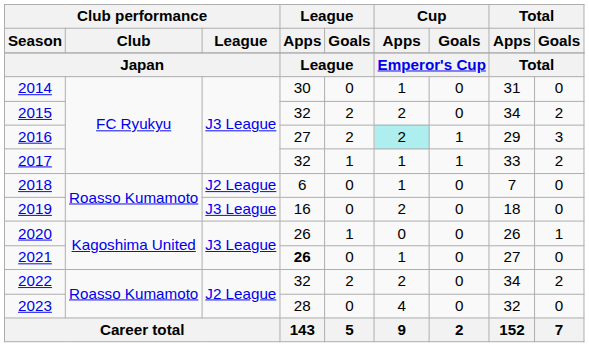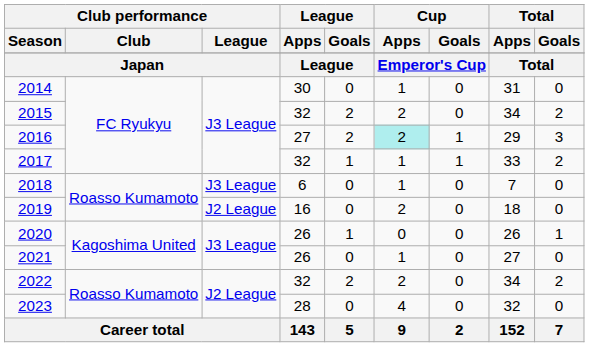2018 | Club performance / League: J2 League -> J3 League
2019 | Club performance / League: J3 League -> J2 League
2021 | League / Apps: bold -> normal
